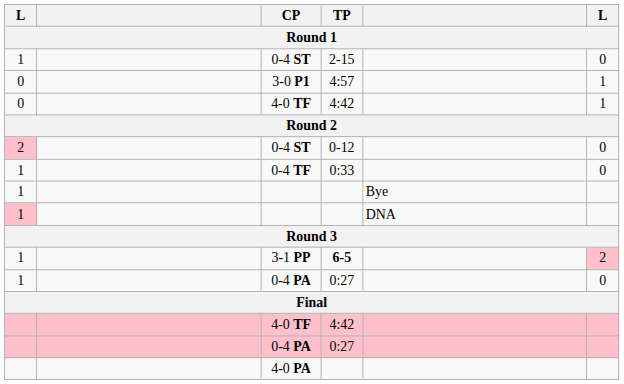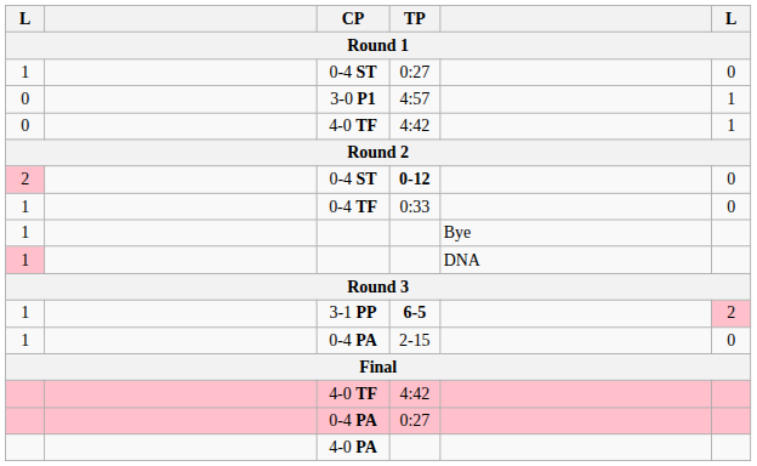1 / 0-4 ST | TP: 2-15 -> 0:27
2 / 0-4 ST | TP: normal -> bold
1 / 0-4 PA | TP: 0:27 -> 2-15
